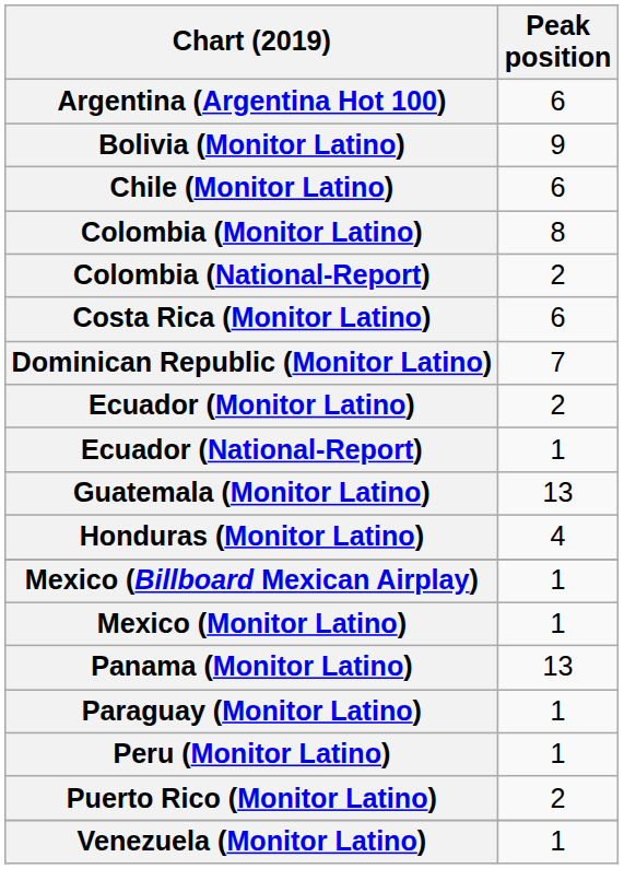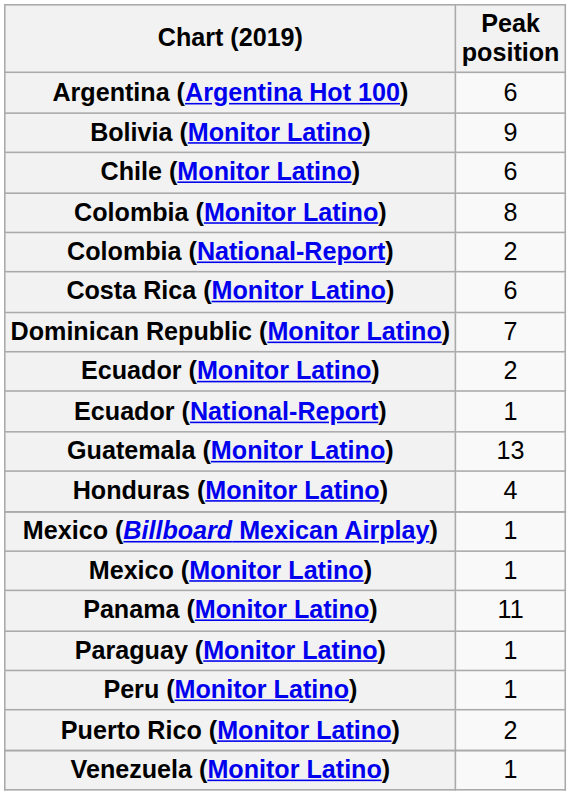Panama (Monitor Latino) | Peak position: 13 -> 11
